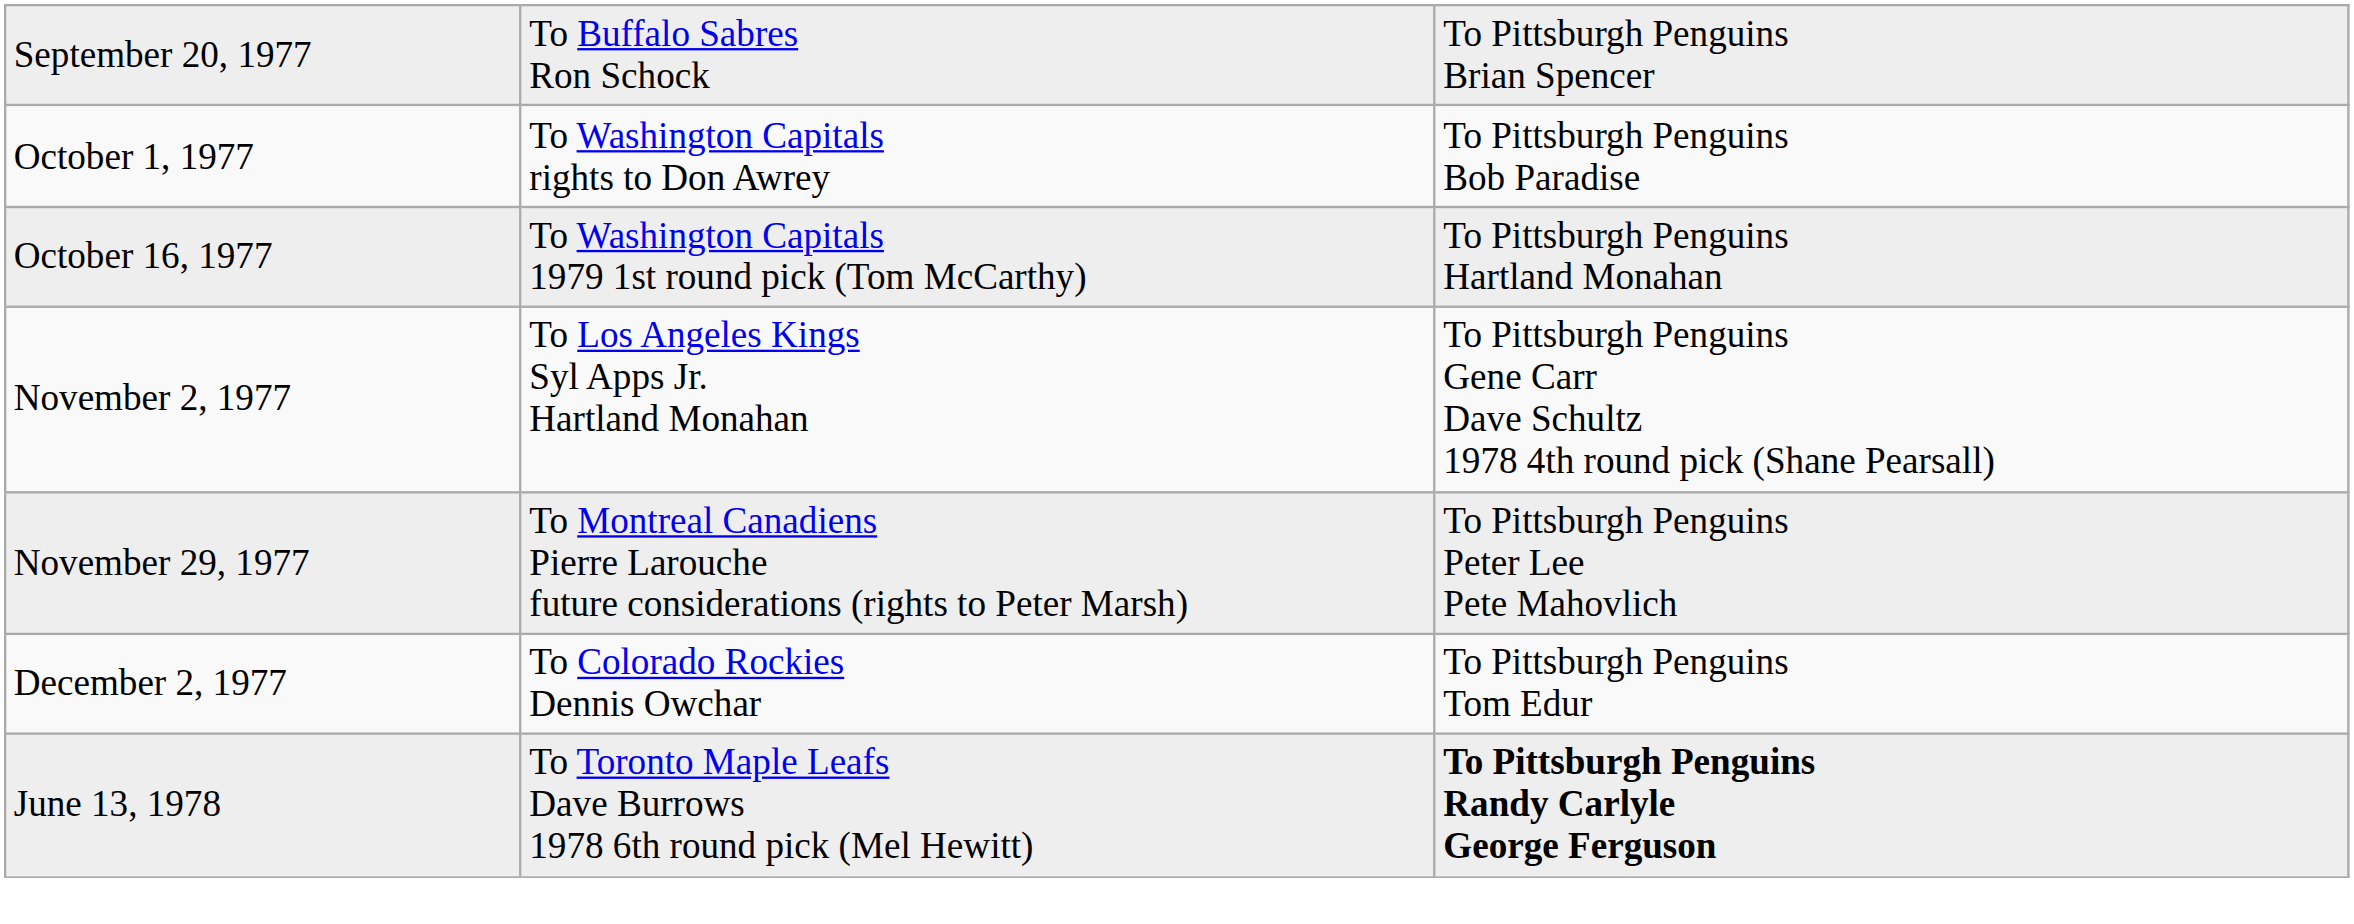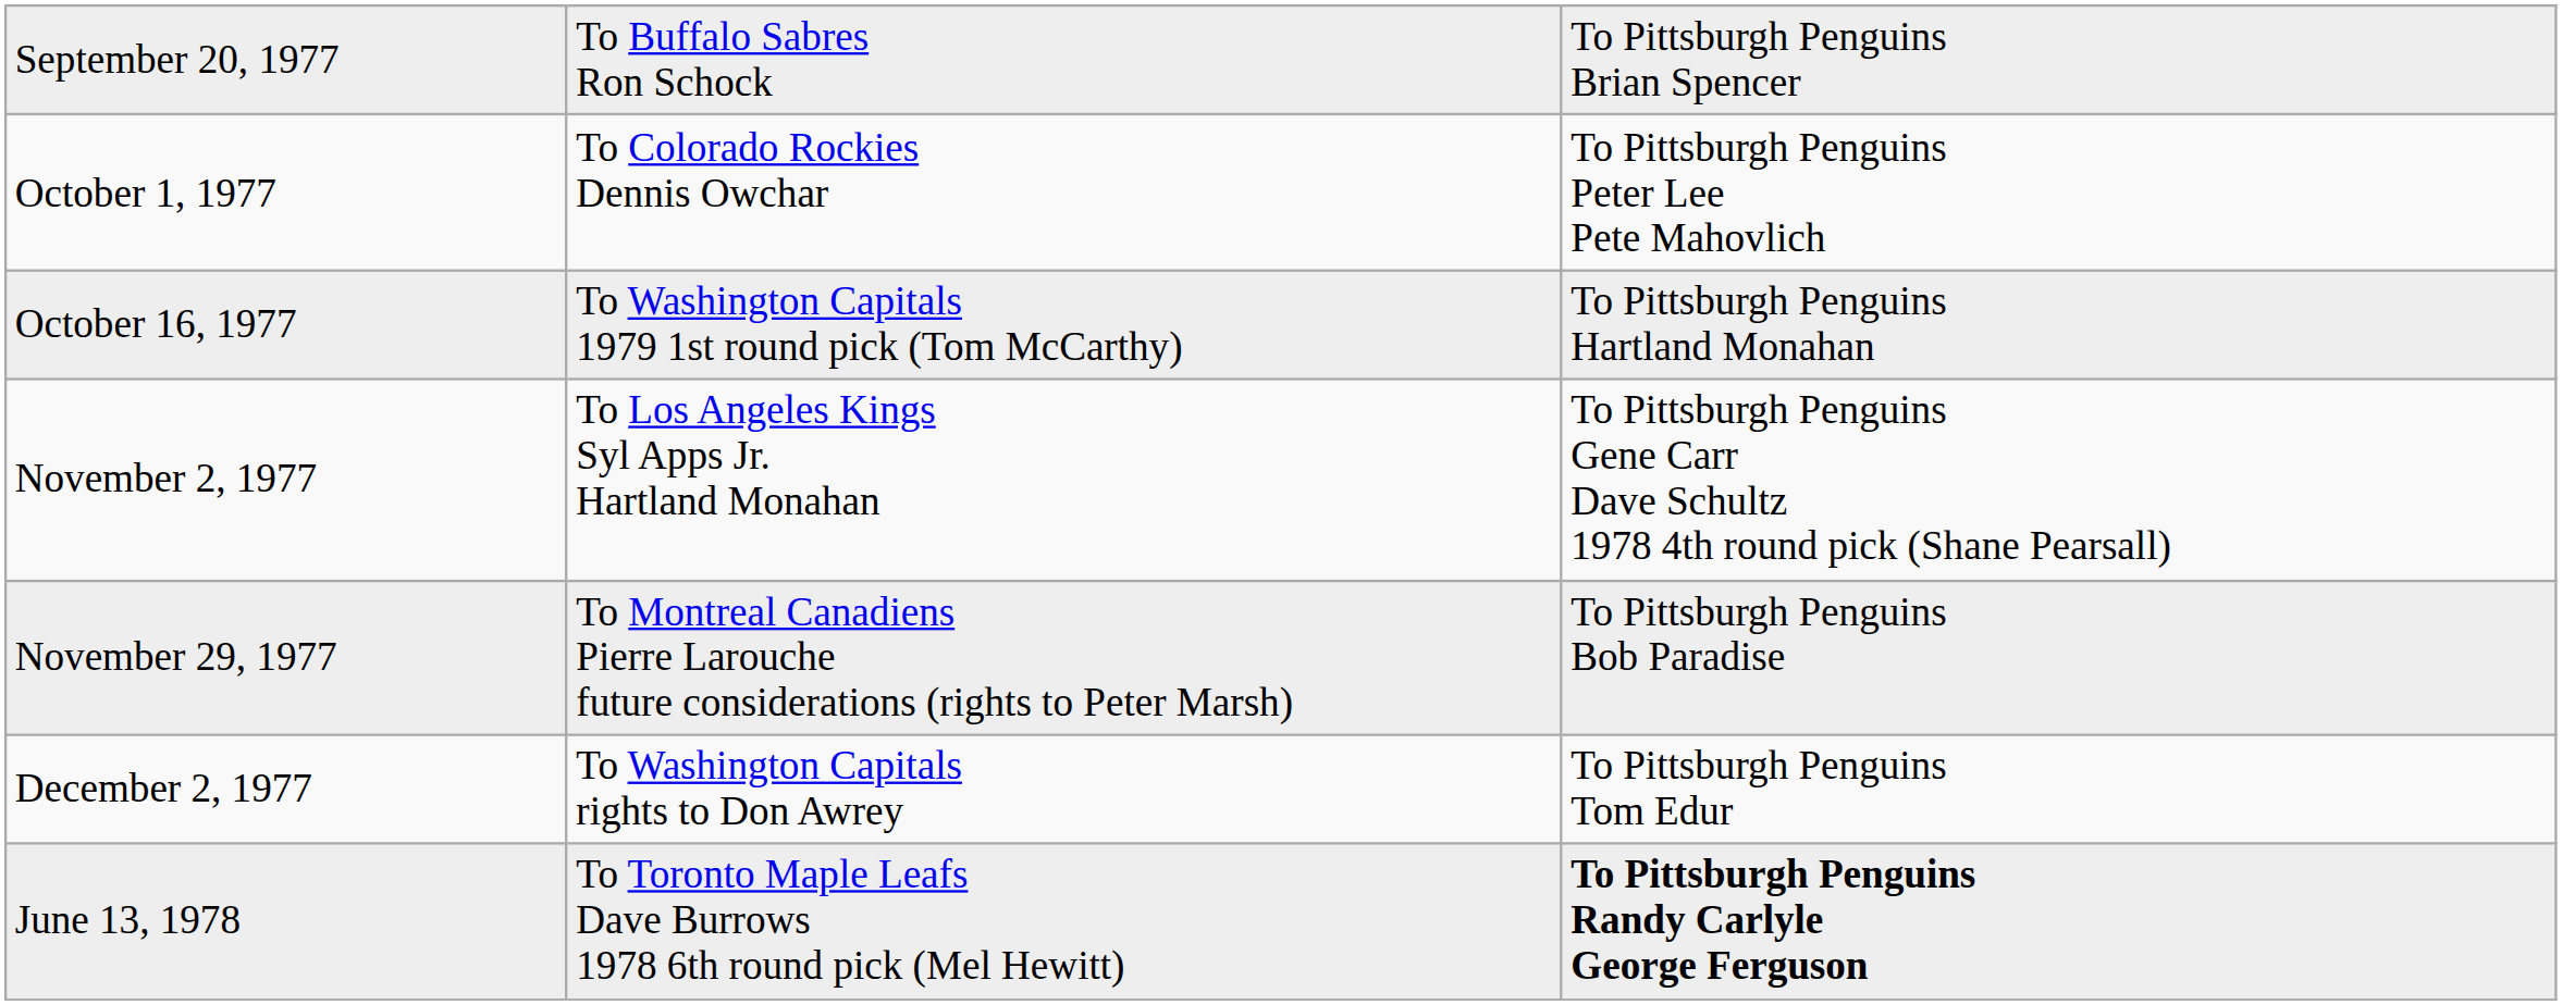October 1, 1977 | column 2: To Washington Capitals rights to Don Awrey -> To Colorado Rockies Dennis Owchar
October 1, 1977 | column 3: To Pittsburgh Penguins Bob Paradise -> To Pittsburgh Penguins Peter Lee Pete Mahovlich
November 29, 1977 | column 3: To Pittsburgh Penguins Peter Lee Pete Mahovlich -> To Pittsburgh Penguins Bob Paradise
December 2, 1977 | column 2: To Colorado Rockies Dennis Owchar -> To Washington Capitals rights to Don Awrey
